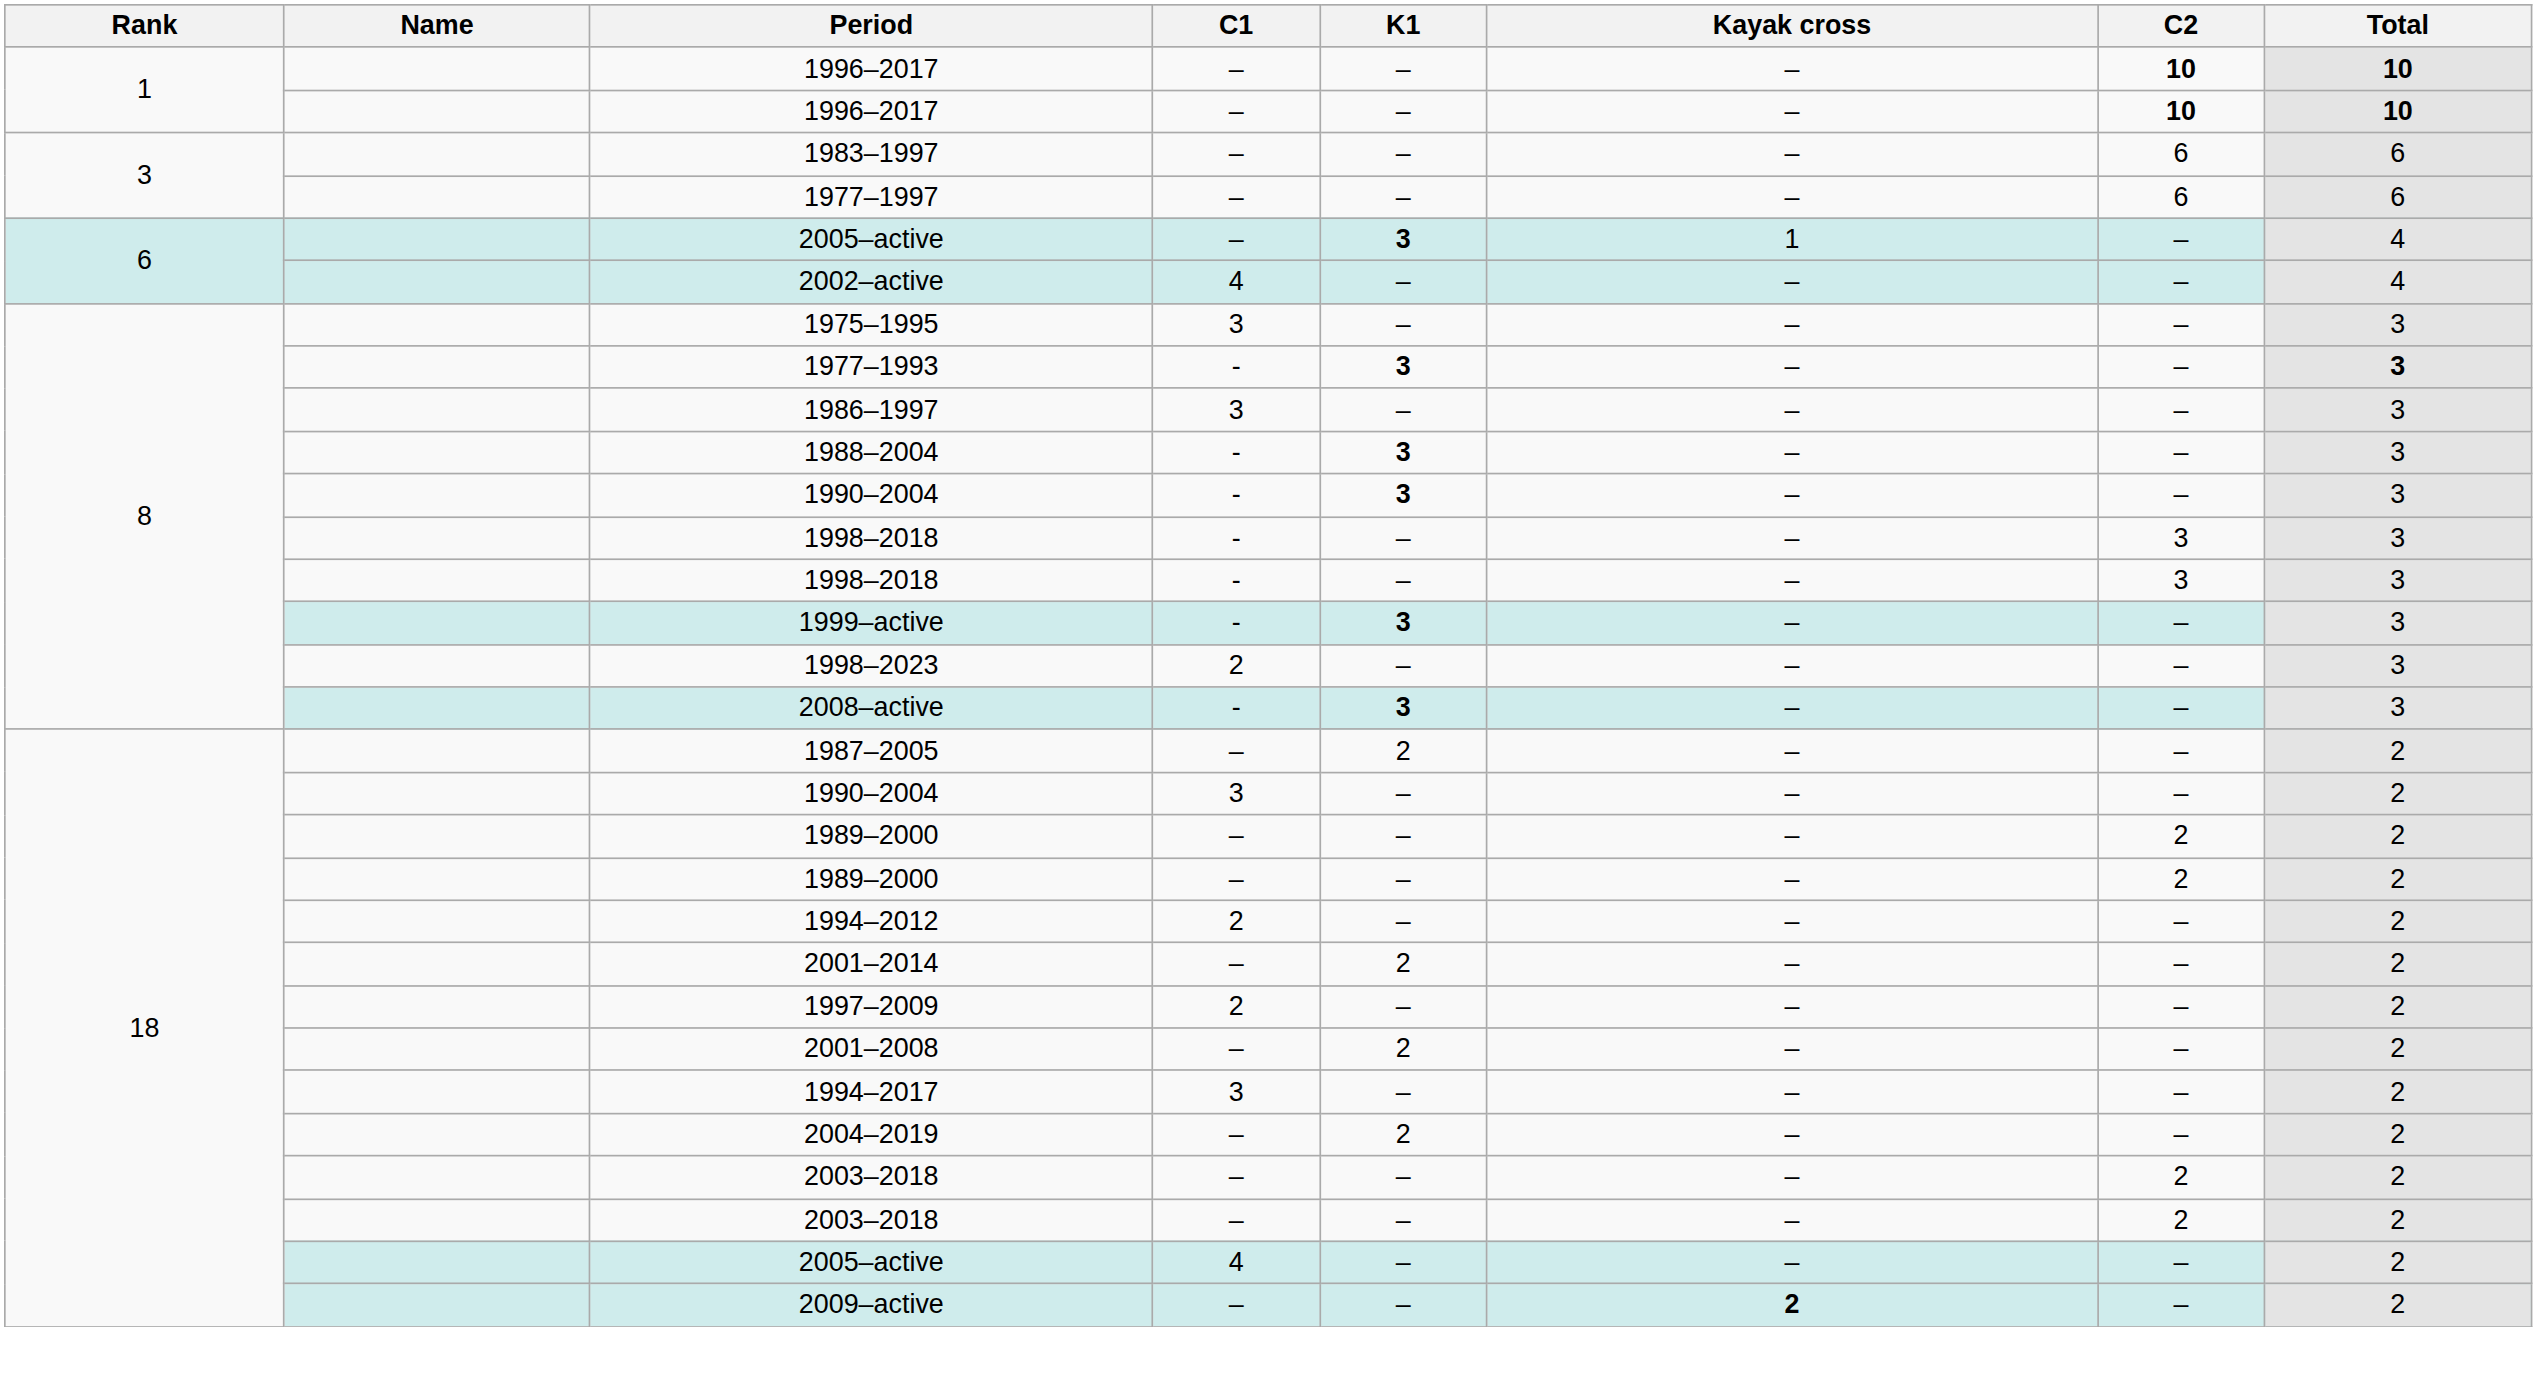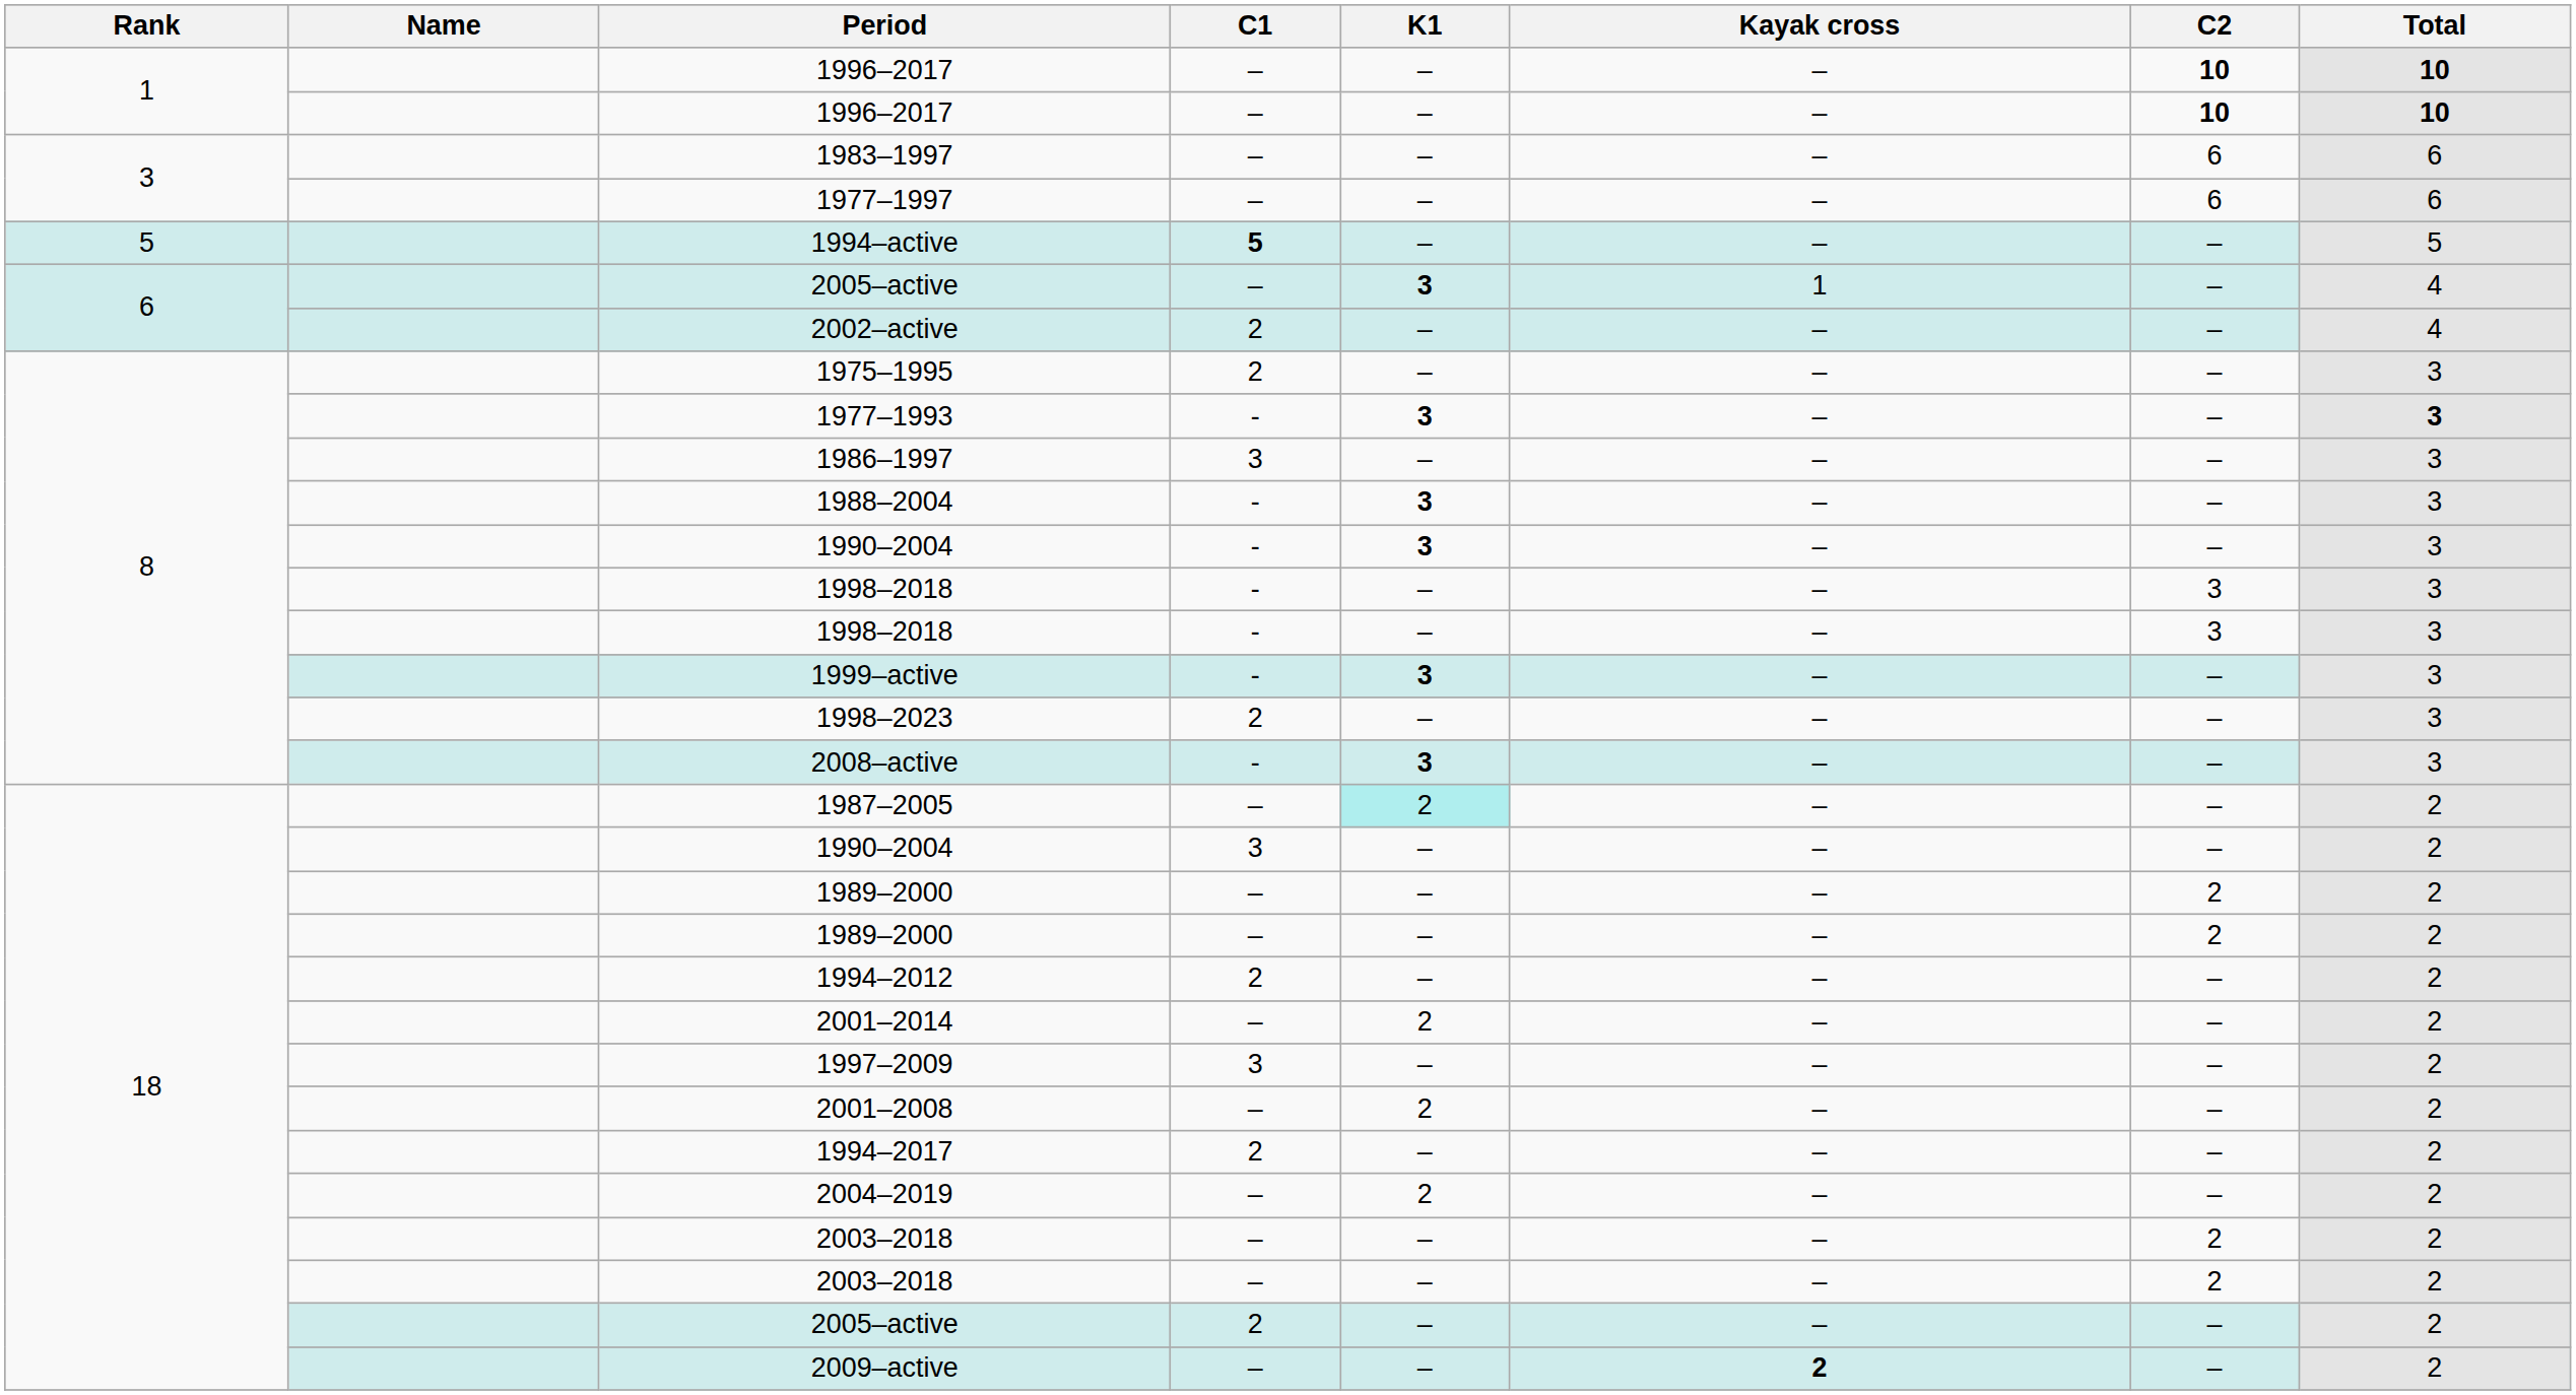+ row: 5 | 1994–active | 5 | – | – | – | 5
2002–active | C1: 4 -> 2
1975–1995 | C1: 3 -> 2
1987–2005 | K1: no background -> paleturquoise background
1997–2009 | C1: 2 -> 3
1994–2017 | C1: 3 -> 2
18 / 2005–active | C1: 4 -> 2
